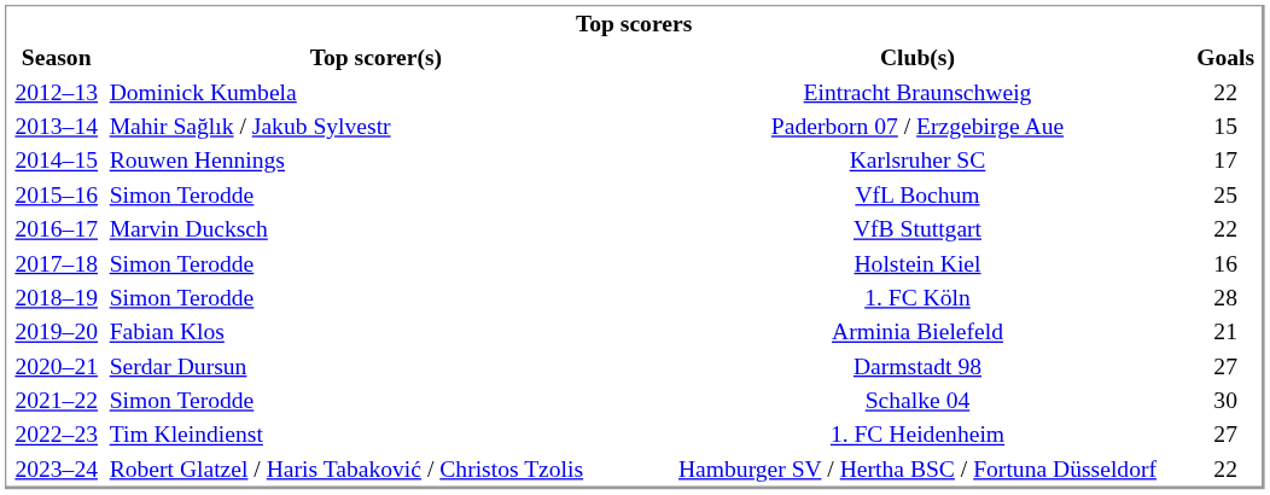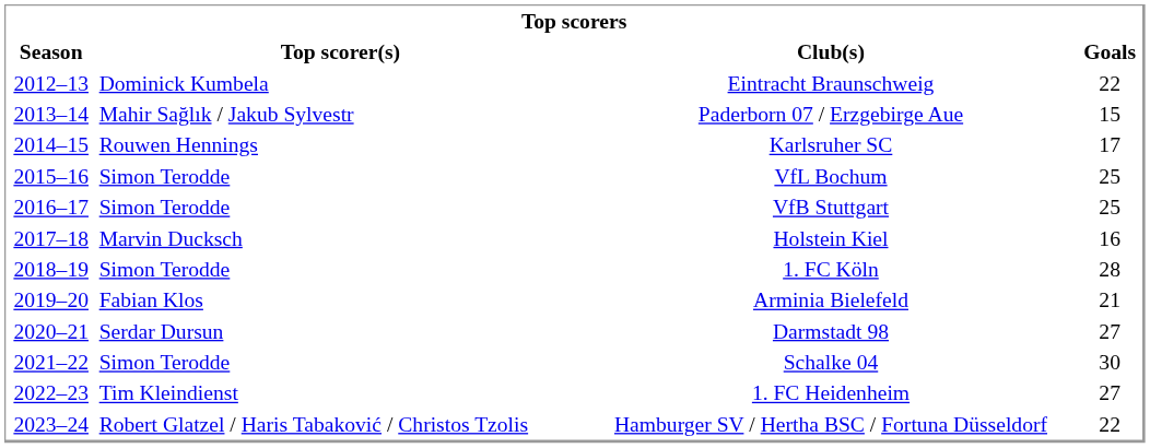VfB Stuttgart | Top scorer(s): Marvin Ducksch -> Simon Terodde
VfB Stuttgart | Goals: 22 -> 25
Holstein Kiel | Top scorer(s): Simon Terodde -> Marvin Ducksch
